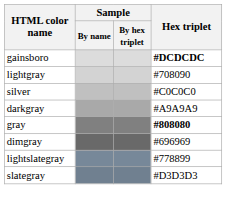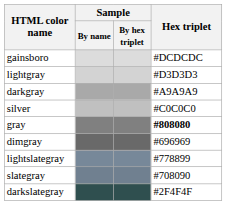gainsboro | Hex triplet: bold -> normal
lightgray | Hex triplet: #708090 -> #D3D3D3
rows swapped: silver <-> darkgray
slategray | Hex triplet: #D3D3D3 -> #708090
+ row: darkslategray | #2F4F4F
